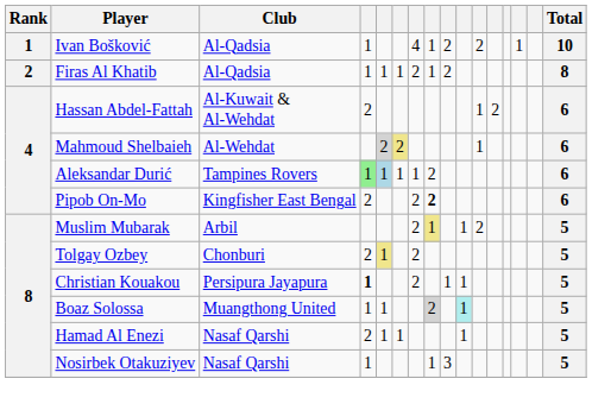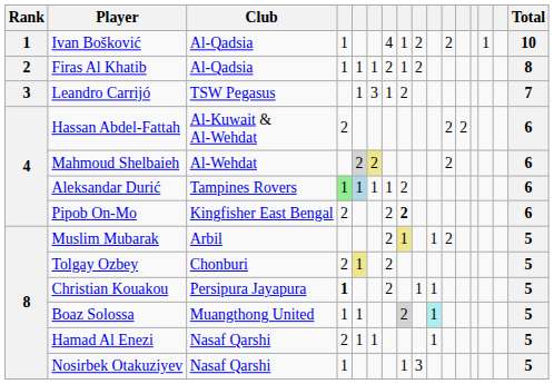+ row: 3 | Leandro Carrijó | TSW Pegasus | 1 | 3 | 1 | 2 | 7
Hassan Abdel-Fattah | column 11: 1 -> 2
Mahmoud Shelbaieh | column 11: 1 -> 2
